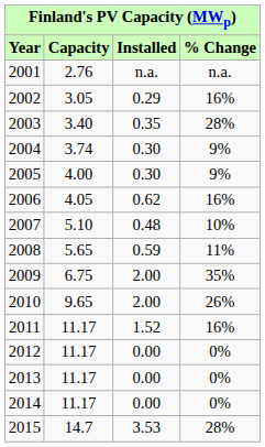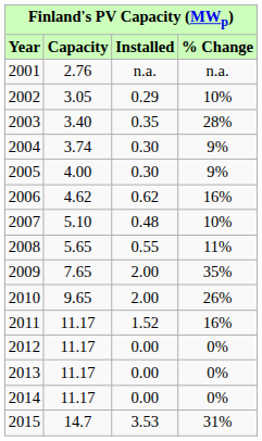2002 | % Change: 16% -> 10%
2006 | Capacity: 4.05 -> 4.62
2008 | Installed: 0.59 -> 0.55
2009 | Capacity: 6.75 -> 7.65
2015 | % Change: 28% -> 31%
